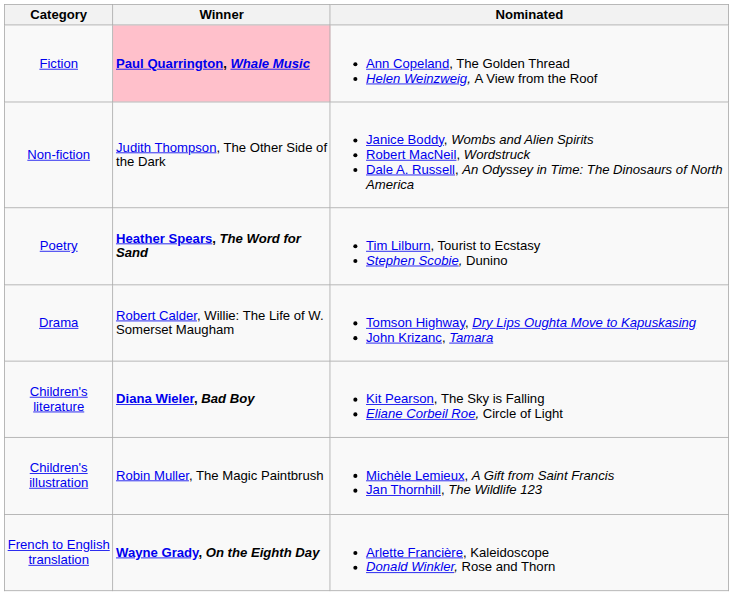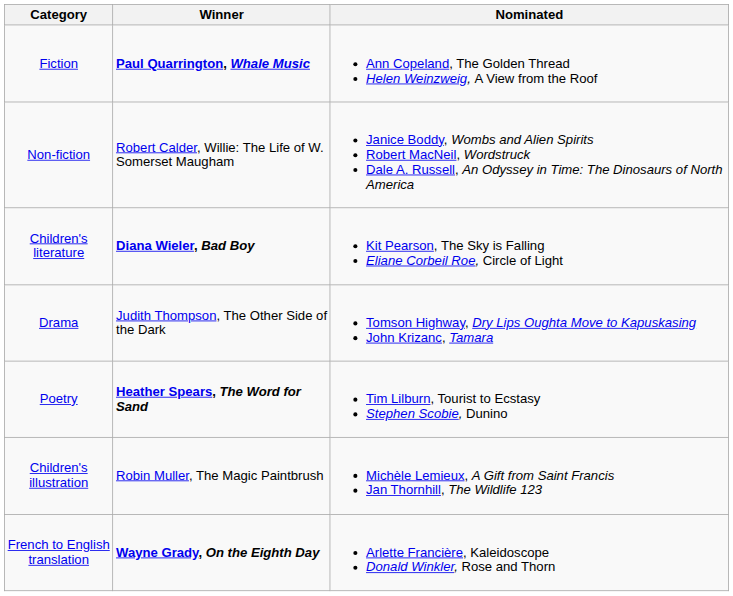Fiction | Winner: pink background -> no background
Non-fiction | Winner: Judith Thompson, The Other Side of the Dark -> Robert Calder, Willie: The Life of W. Somerset Maugham
rows swapped: Poetry <-> Children's literature
Drama | Winner: Robert Calder, Willie: The Life of W. Somerset Maugham -> Judith Thompson, The Other Side of the Dark
